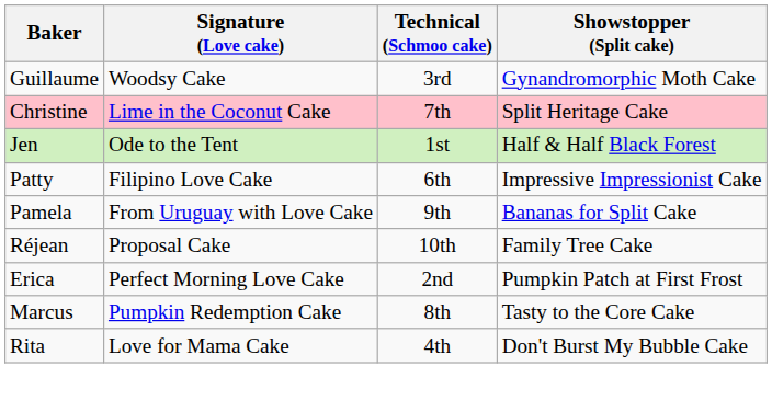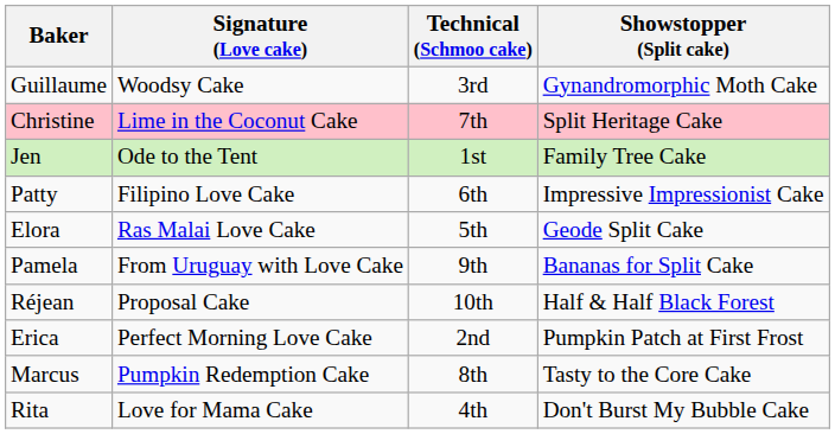Jen | Showstopper (Split cake): Half & Half Black Forest -> Family Tree Cake
+ row: Elora | Ras Malai Love Cake | 5th | Geode Split Cake
Réjean | Showstopper (Split cake): Family Tree Cake -> Half & Half Black Forest
